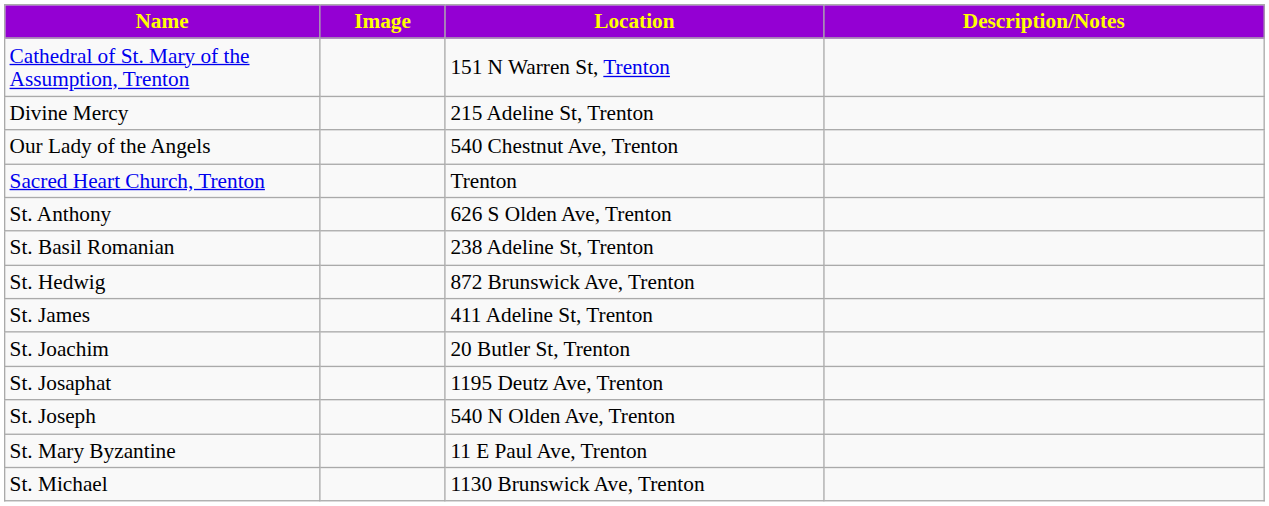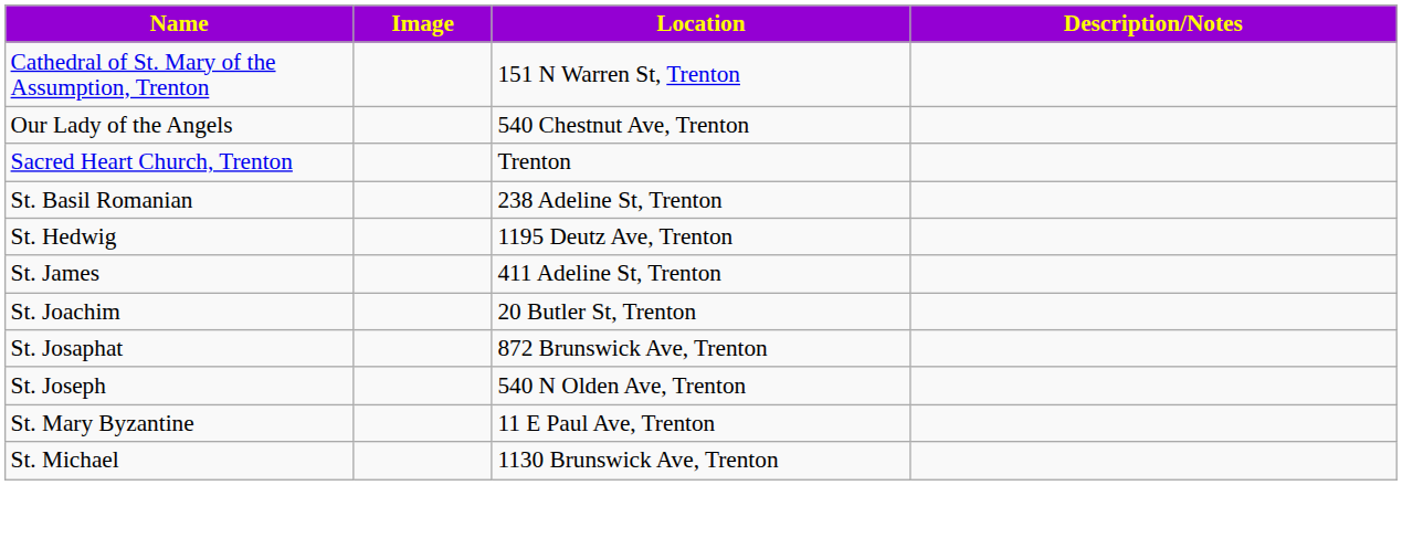- row: Divine Mercy | 215 Adeline St, Trenton
- row: St. Anthony | 626 S Olden Ave, Trenton
St. Hedwig | Location: 872 Brunswick Ave, Trenton -> 1195 Deutz Ave, Trenton
St. Josaphat | Location: 1195 Deutz Ave, Trenton -> 872 Brunswick Ave, Trenton
